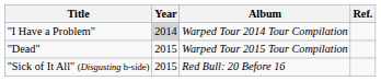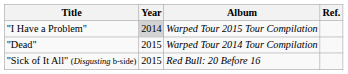"I Have a Problem" | Album: Warped Tour 2014 Tour Compilation -> Warped Tour 2015 Tour Compilation
"Dead" | Album: Warped Tour 2015 Tour Compilation -> Warped Tour 2014 Tour Compilation
